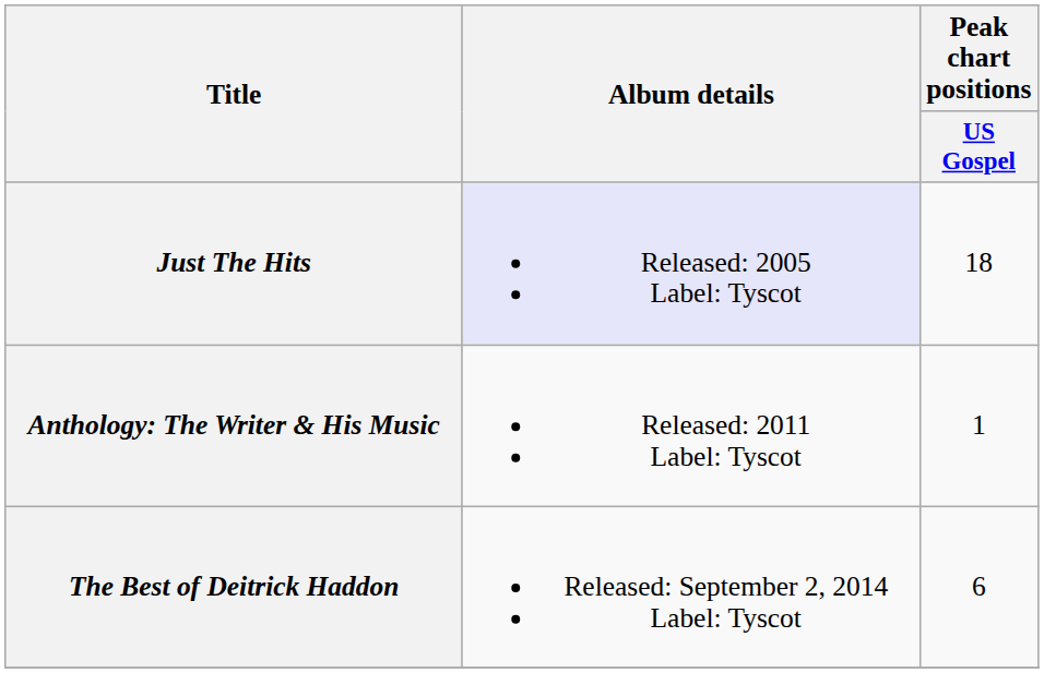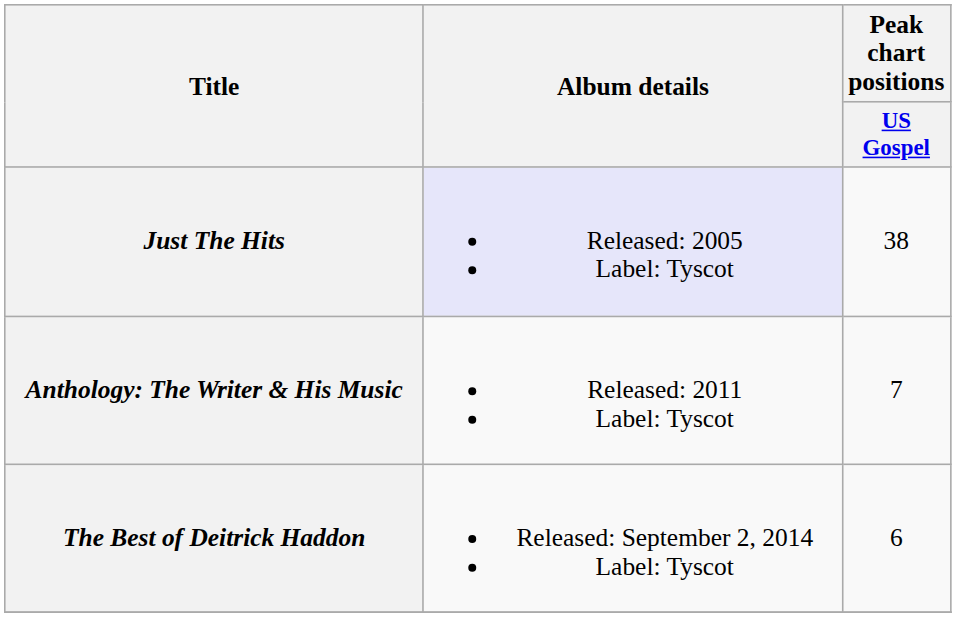Just The Hits | Peak chart positions / US Gospel: 18 -> 38
Anthology: The Writer & His Music | Peak chart positions / US Gospel: 1 -> 7
